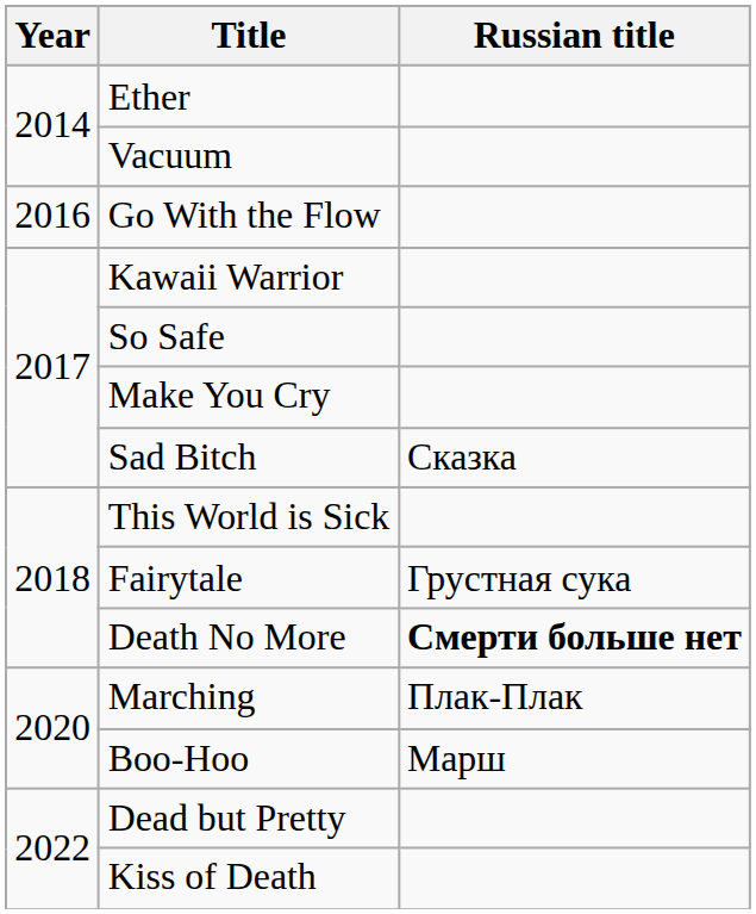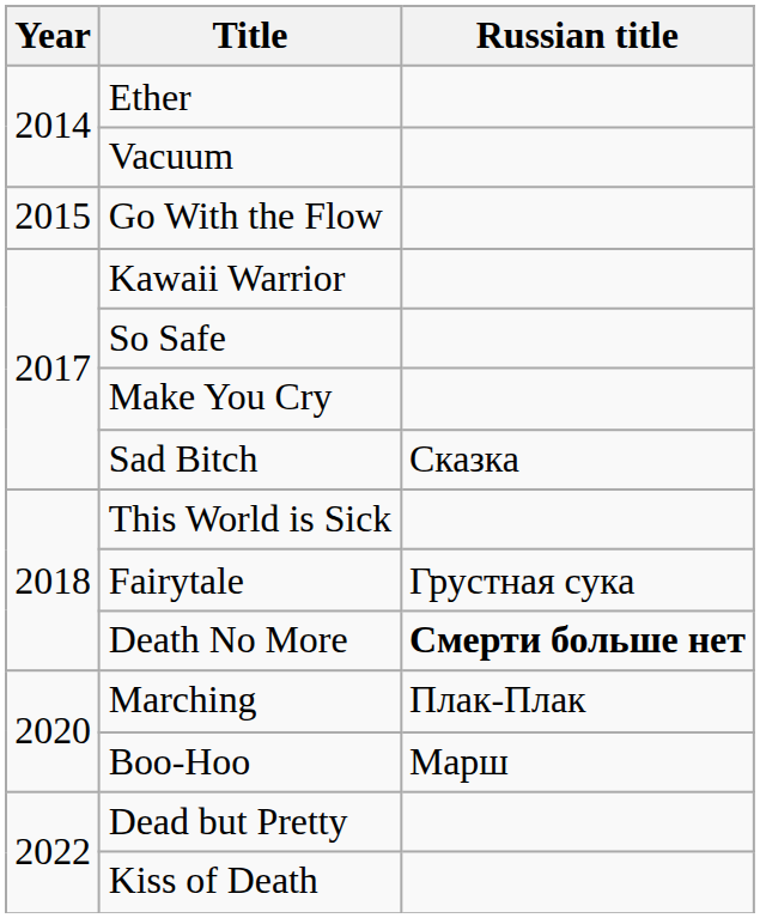Go With the Flow | Year: 2016 -> 2015
